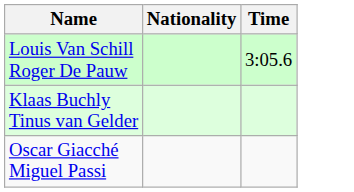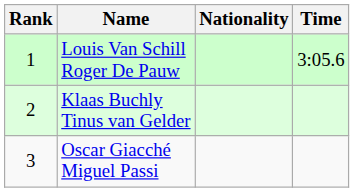+ column: Rank | 1 | 2 | 3
